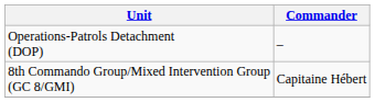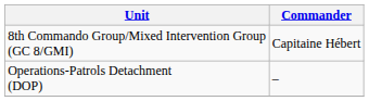rows swapped: 8th Commando Group/Mixed Intervention Group (GC 8/GMI) <-> Operations-Patrols Detachment (DOP)
